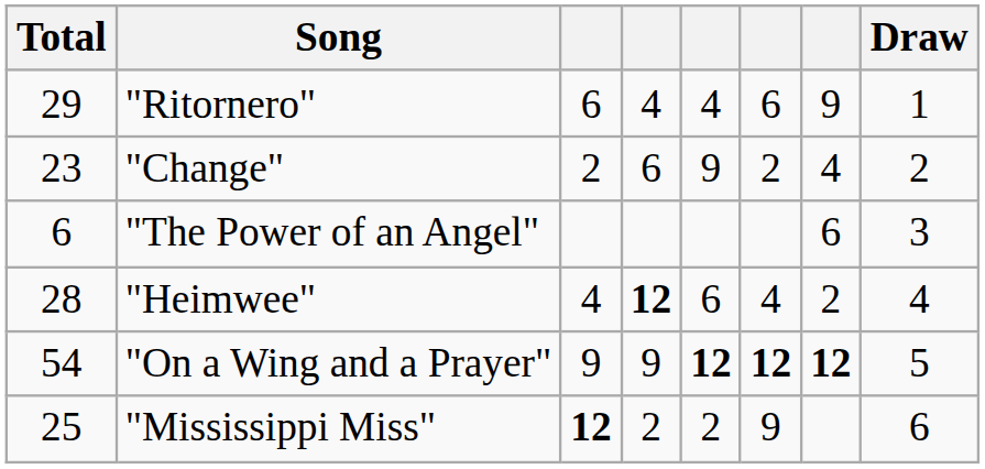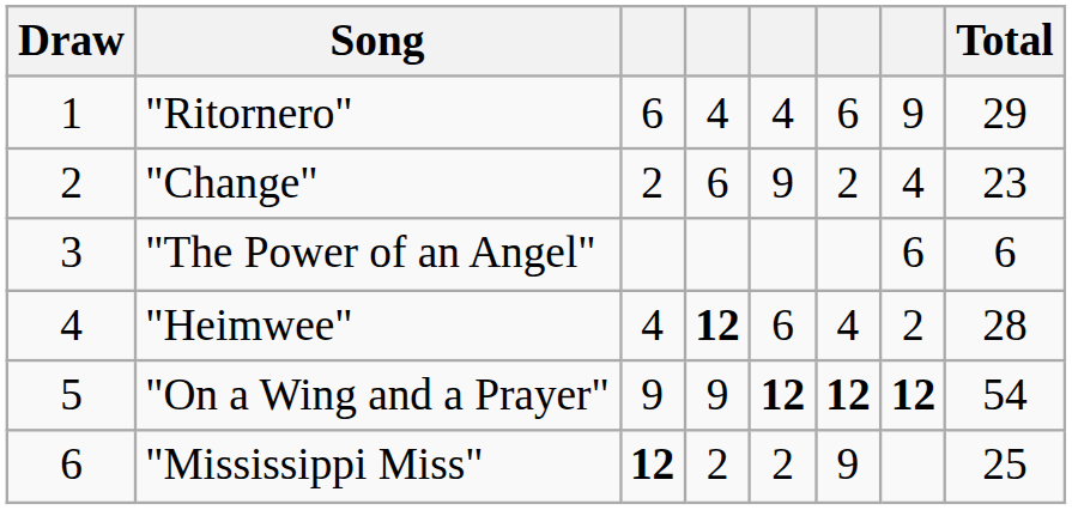columns swapped: Draw <-> Total
